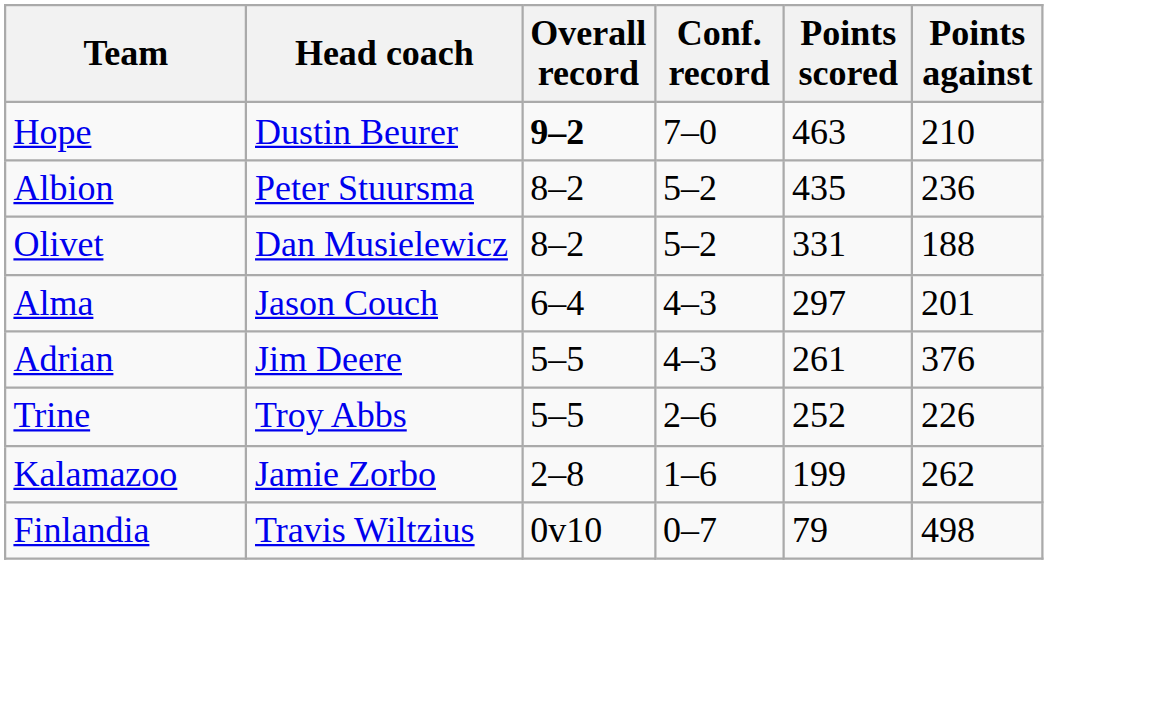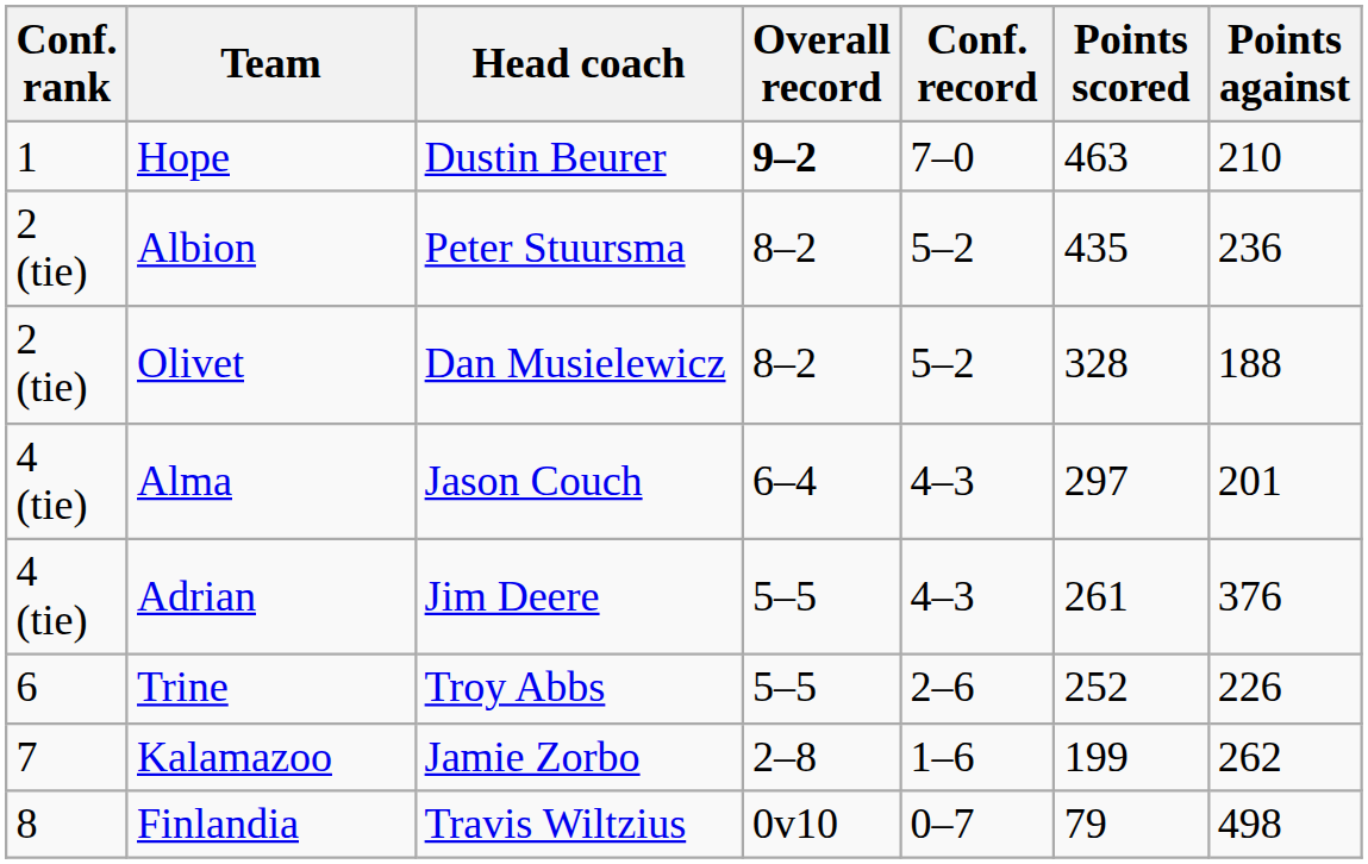+ column: Conf. rank | 1 | 2 (tie) | 2 (tie) | 4 (tie) | 4 (tie) | 6 | 7 | 8
Olivet | Points scored: 331 -> 328
